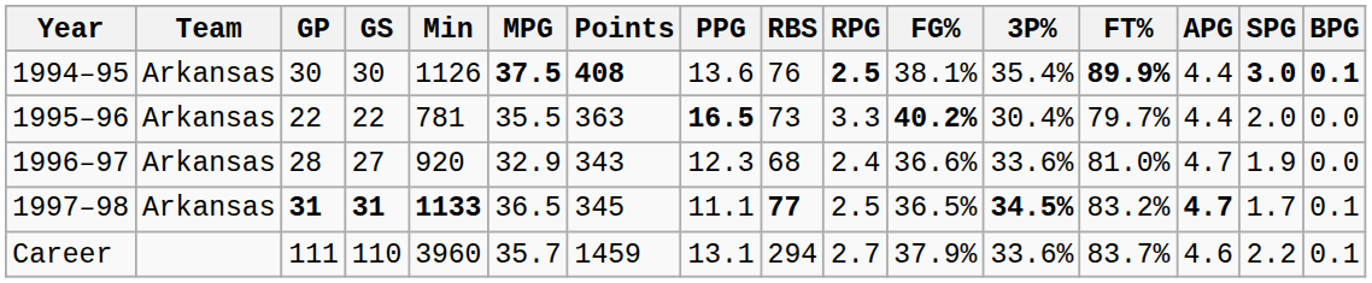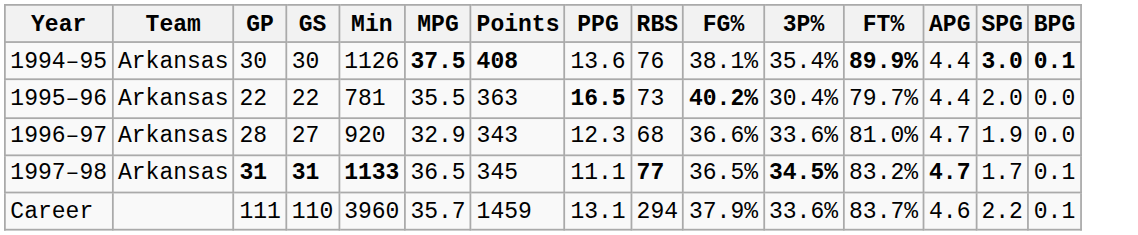- column: RPG | 2.5 | 3.3 | 2.4 | 2.5 | 2.7
